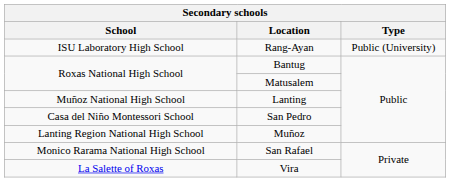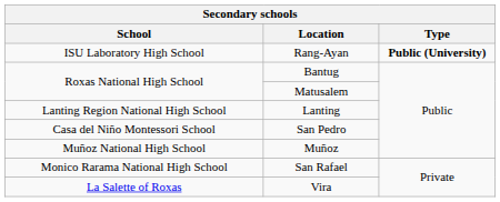Rang-Ayan | Type: normal -> bold
Lanting | School: Muñoz National High School -> Lanting Region National High School
Muñoz | School: Lanting Region National High School -> Muñoz National High School
